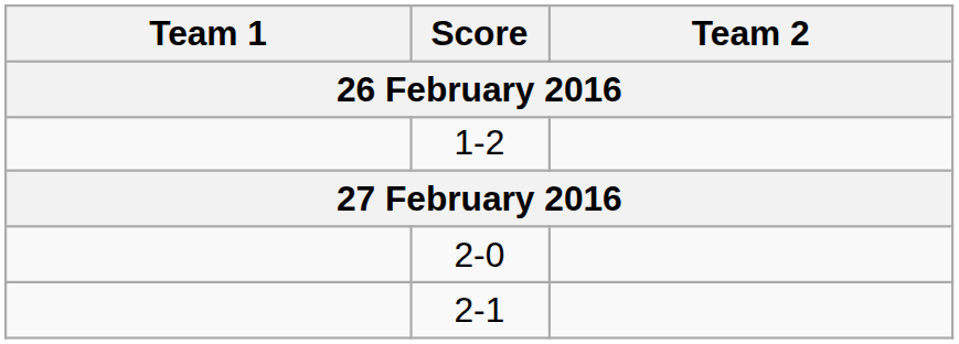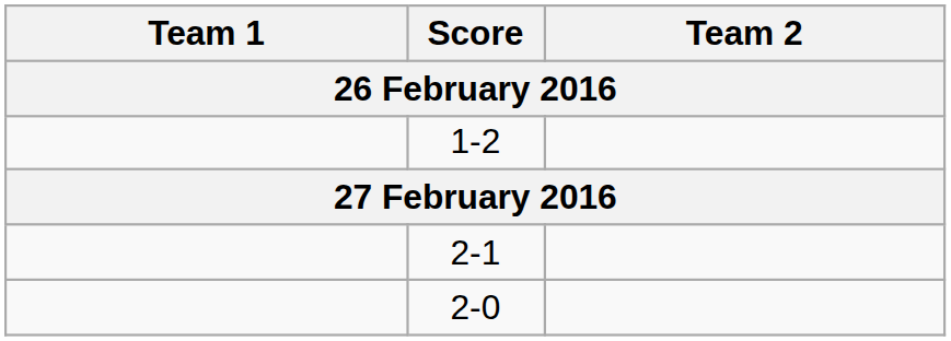rows swapped: 2-1 <-> 2-0
